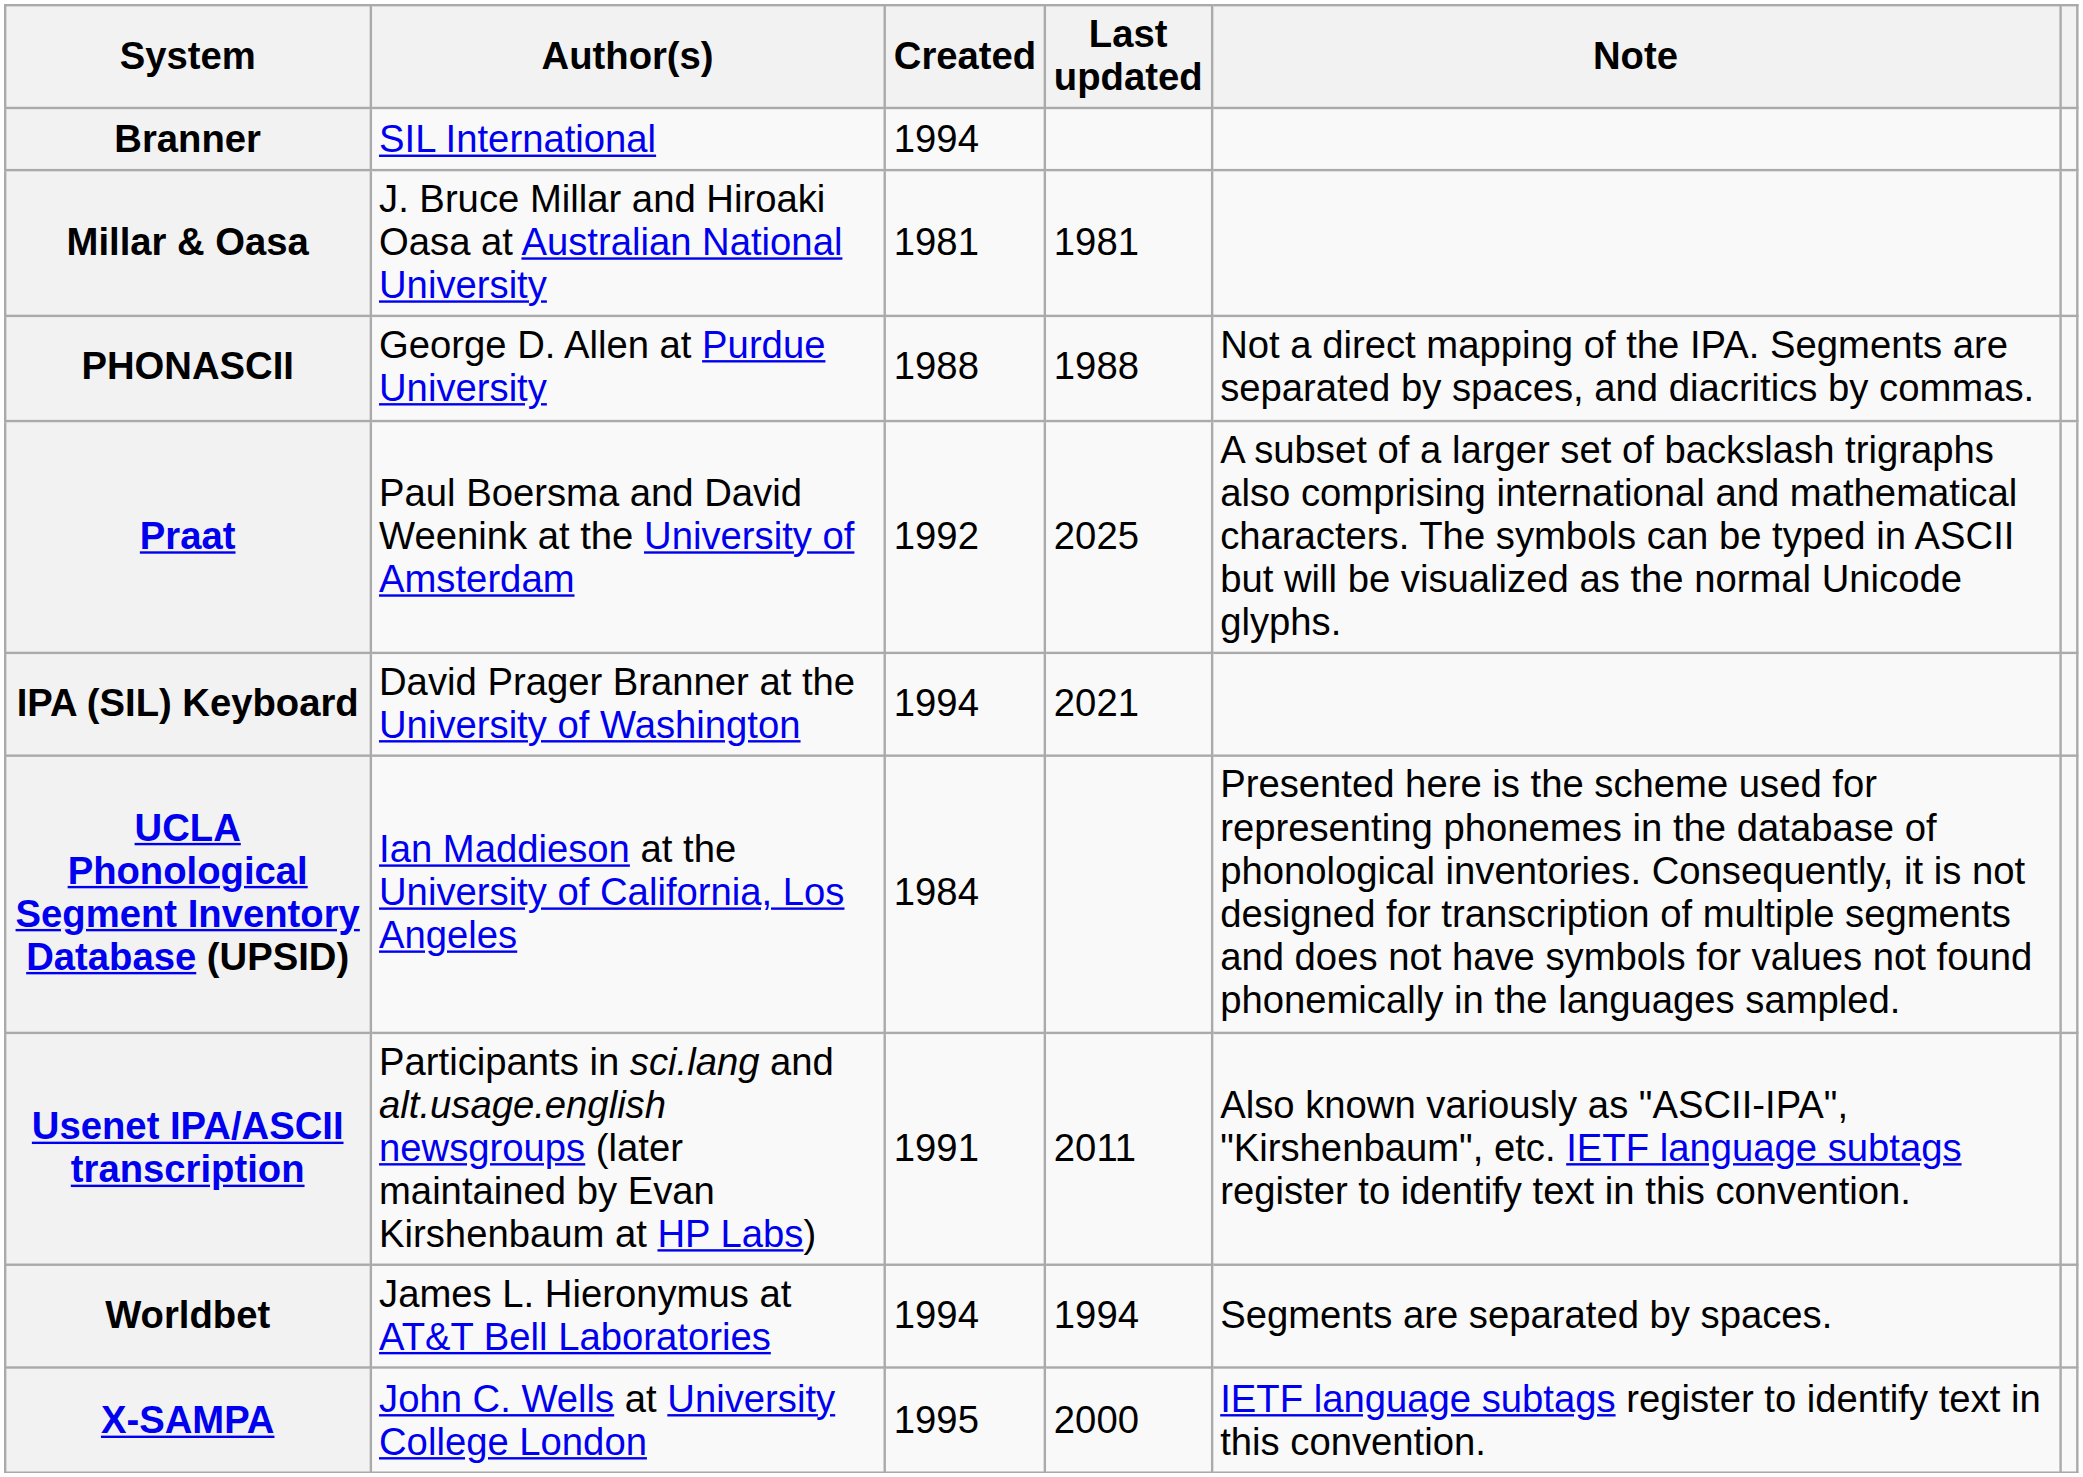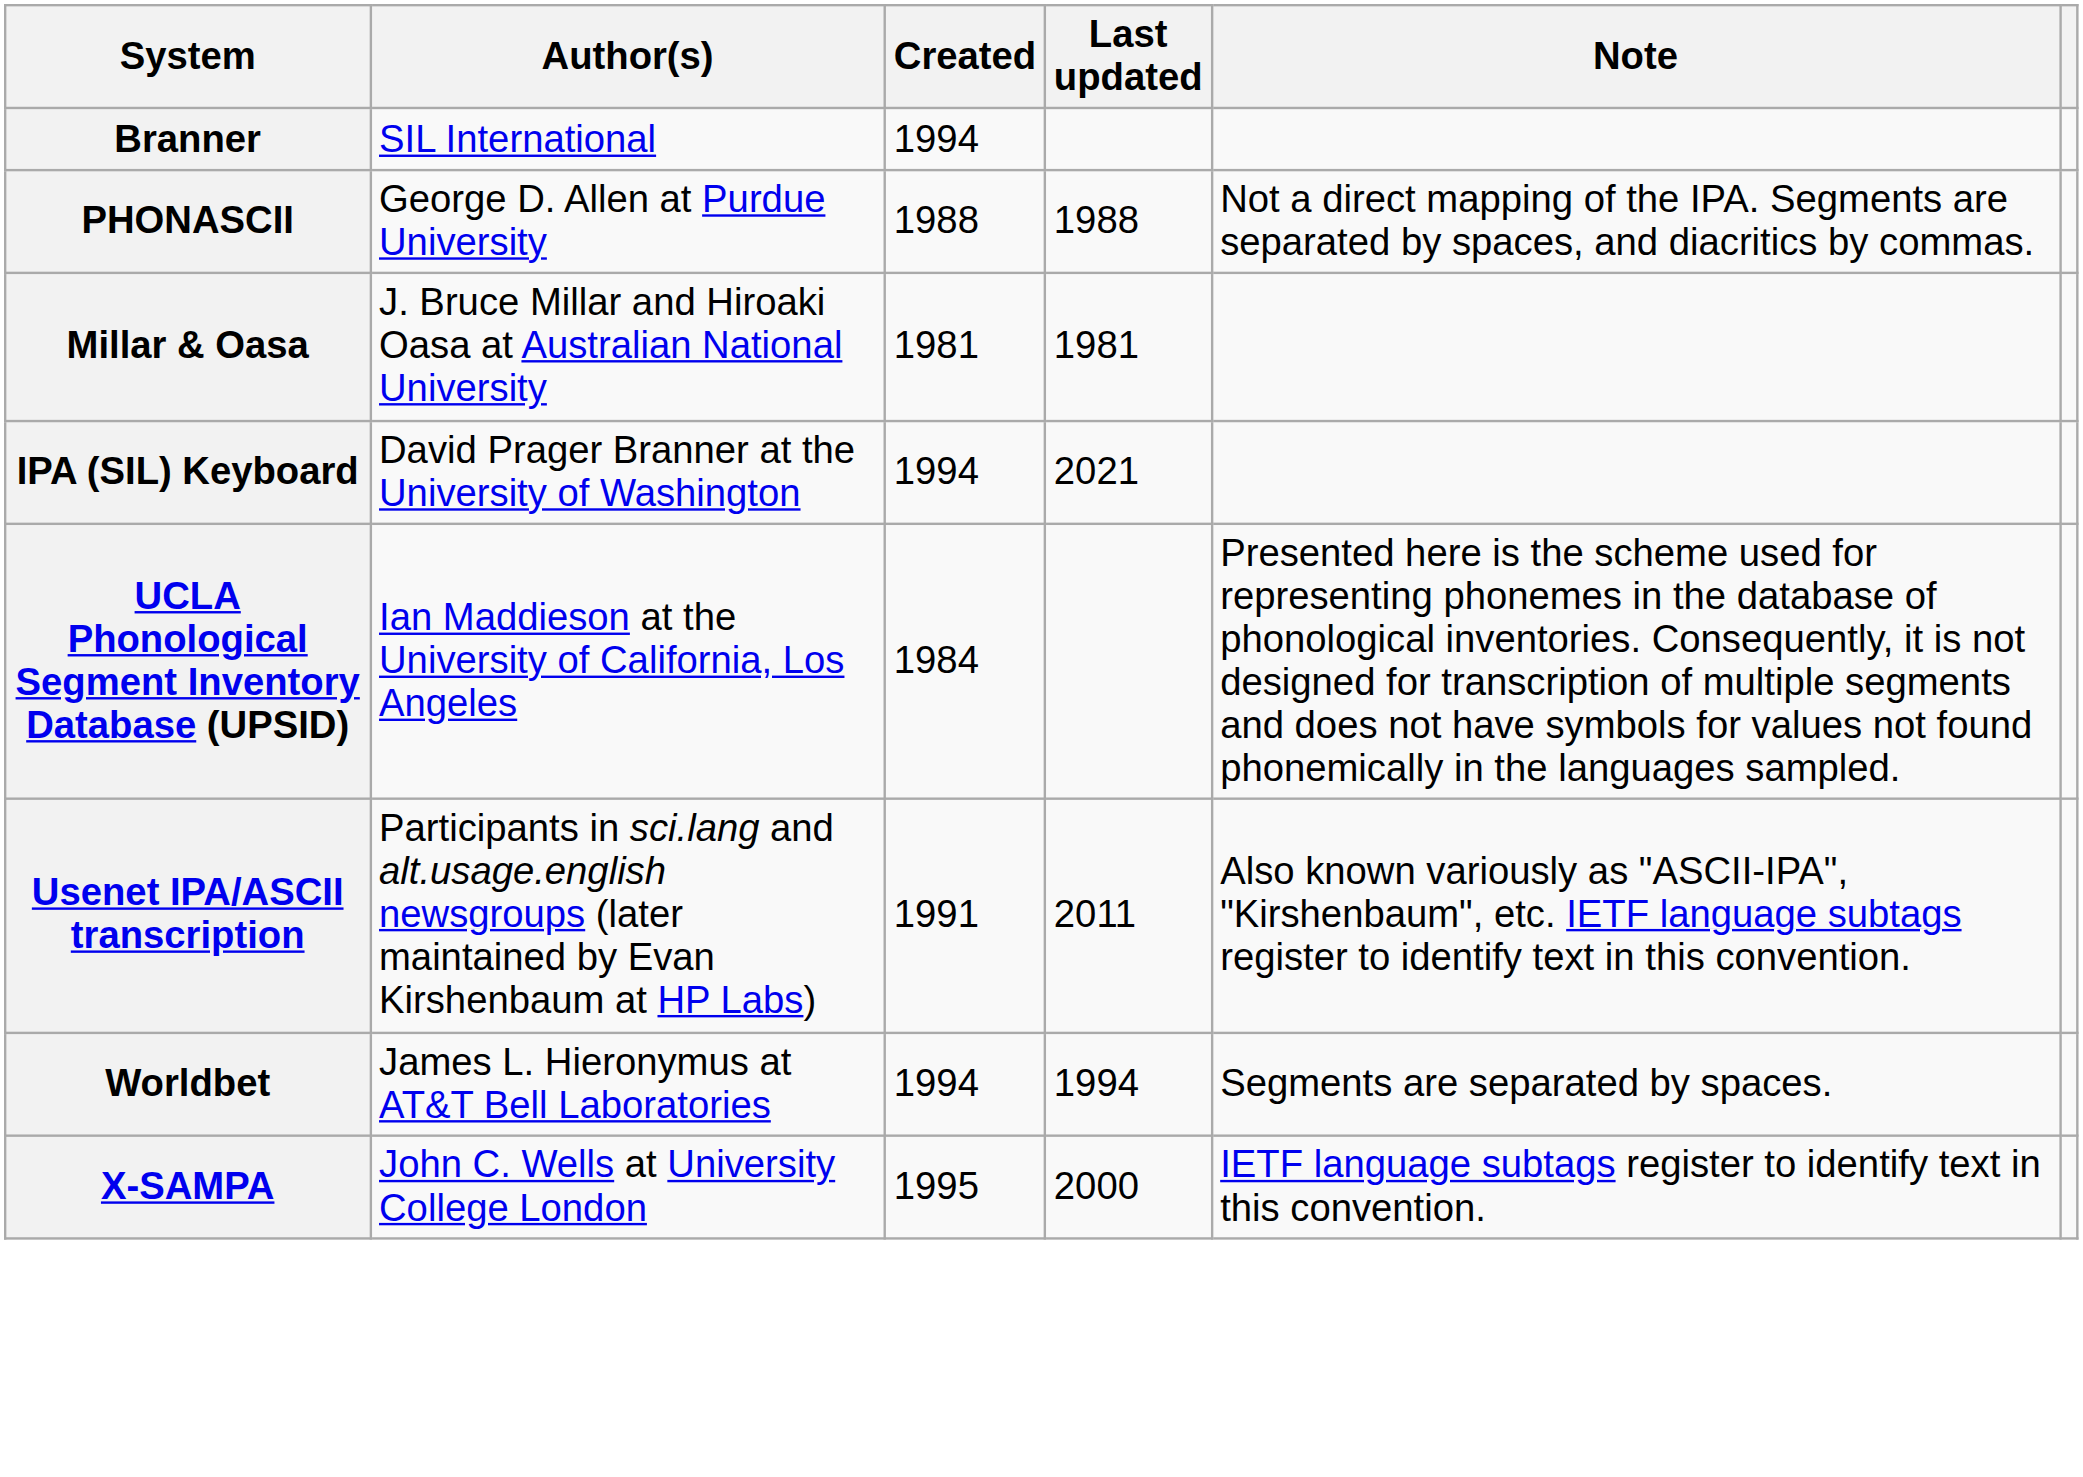rows swapped: Millar & Oasa <-> PHONASCII
- row: Praat | Paul Boersma and David Weenink at the University of Amsterdam | 1992 | 2025 | A subset of a larger set of backslash trigraphs also comprising international and mathematical characters. The symbols can be typed in ASCII but will be visualized as the normal Unicode glyphs.
